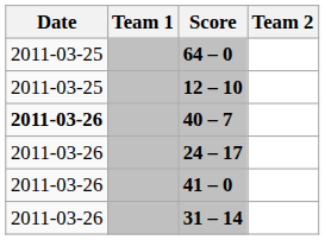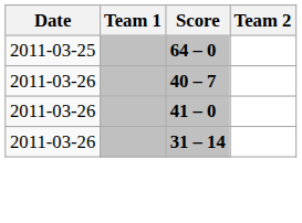- row: 2011-03-25 | 12 – 10
40 – 7 | Date: bold -> normal
- row: 2011-03-26 | 24 – 17
